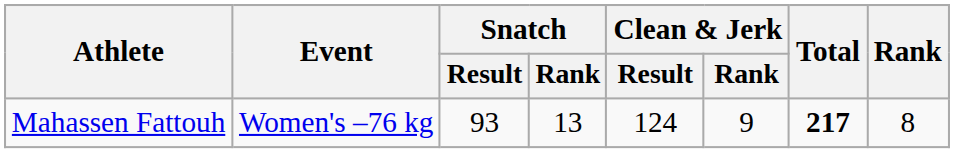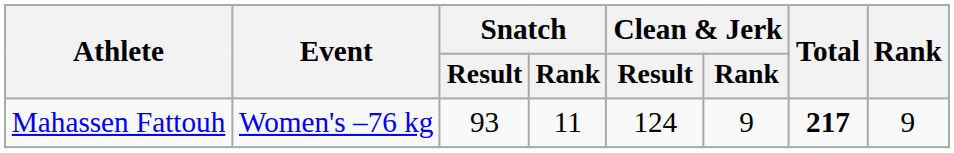Mahassen Fattouh | Snatch / Rank: 13 -> 11
Mahassen Fattouh | Rank: 8 -> 9
